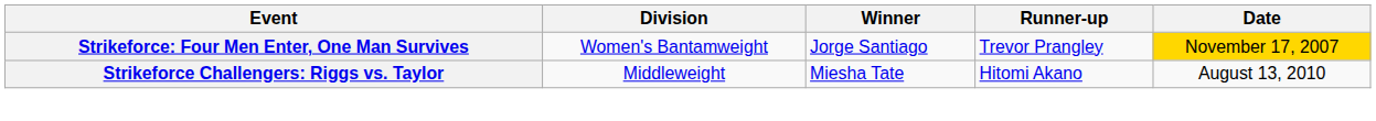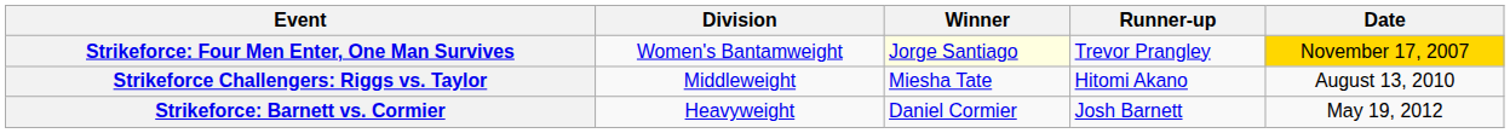Strikeforce: Four Men Enter, One Man Survives | Winner: no background -> lightyellow background
+ row: Strikeforce: Barnett vs. Cormier | Heavyweight | Daniel Cormier | Josh Barnett | May 19, 2012
